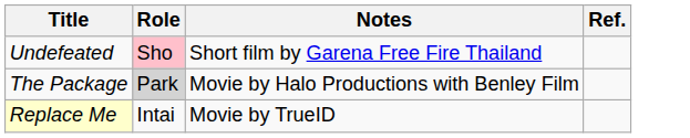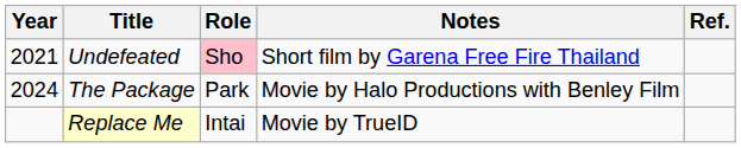+ column: Year | 2021 | 2024
The Package | Role: lightgrey background -> no background
